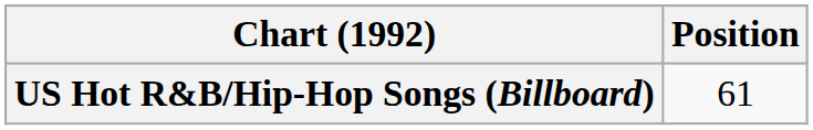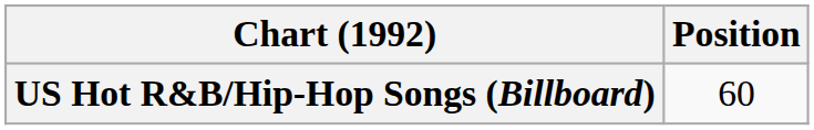US Hot R&B/Hip-Hop Songs (Billboard) | Position: 61 -> 60
